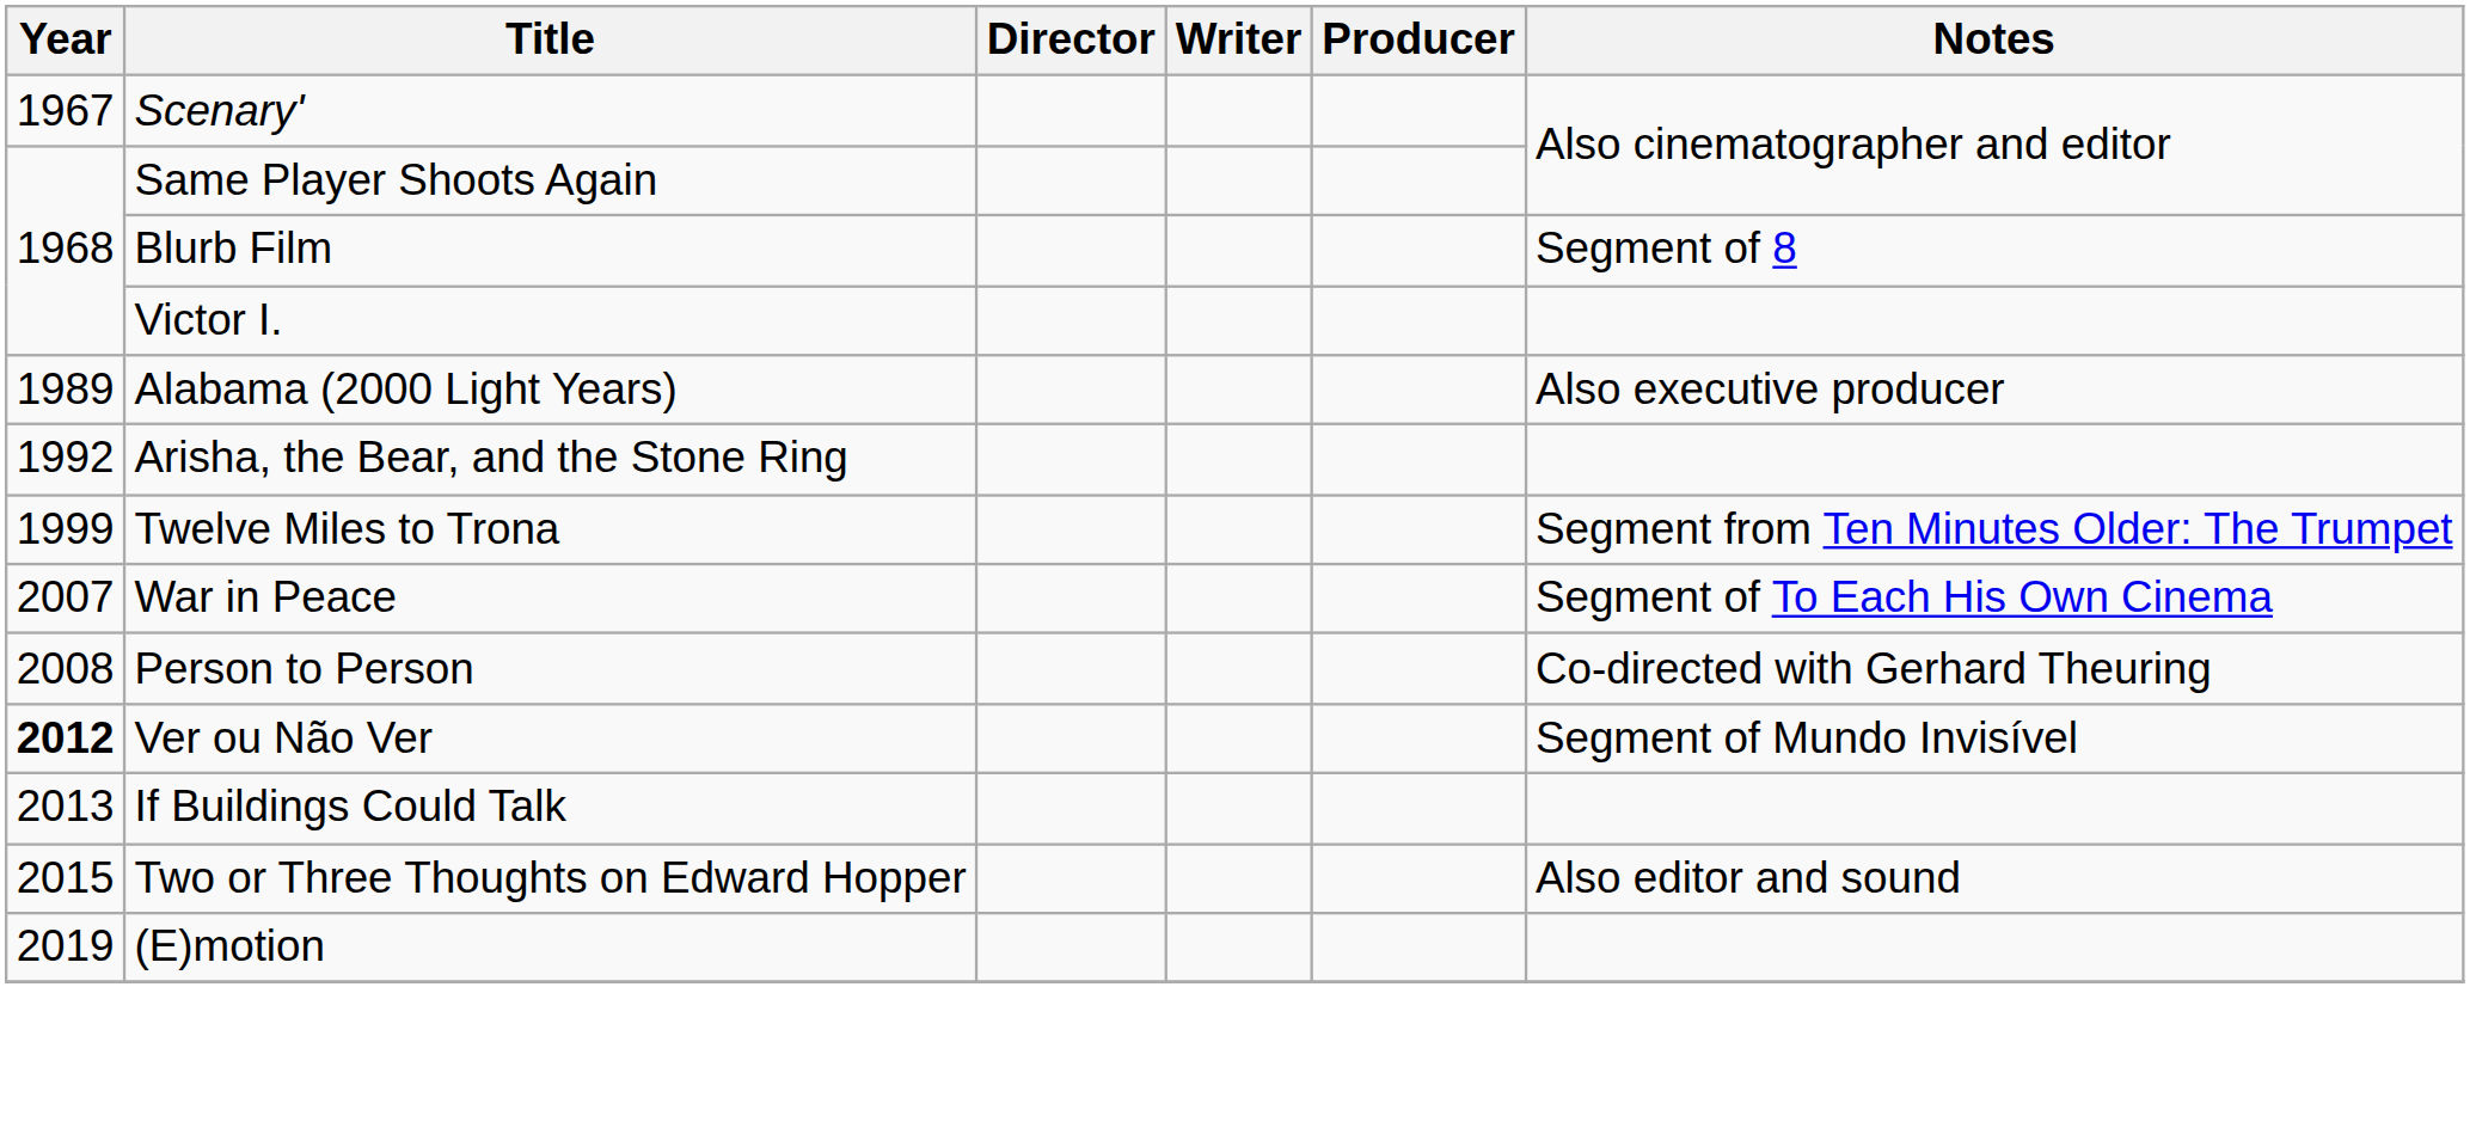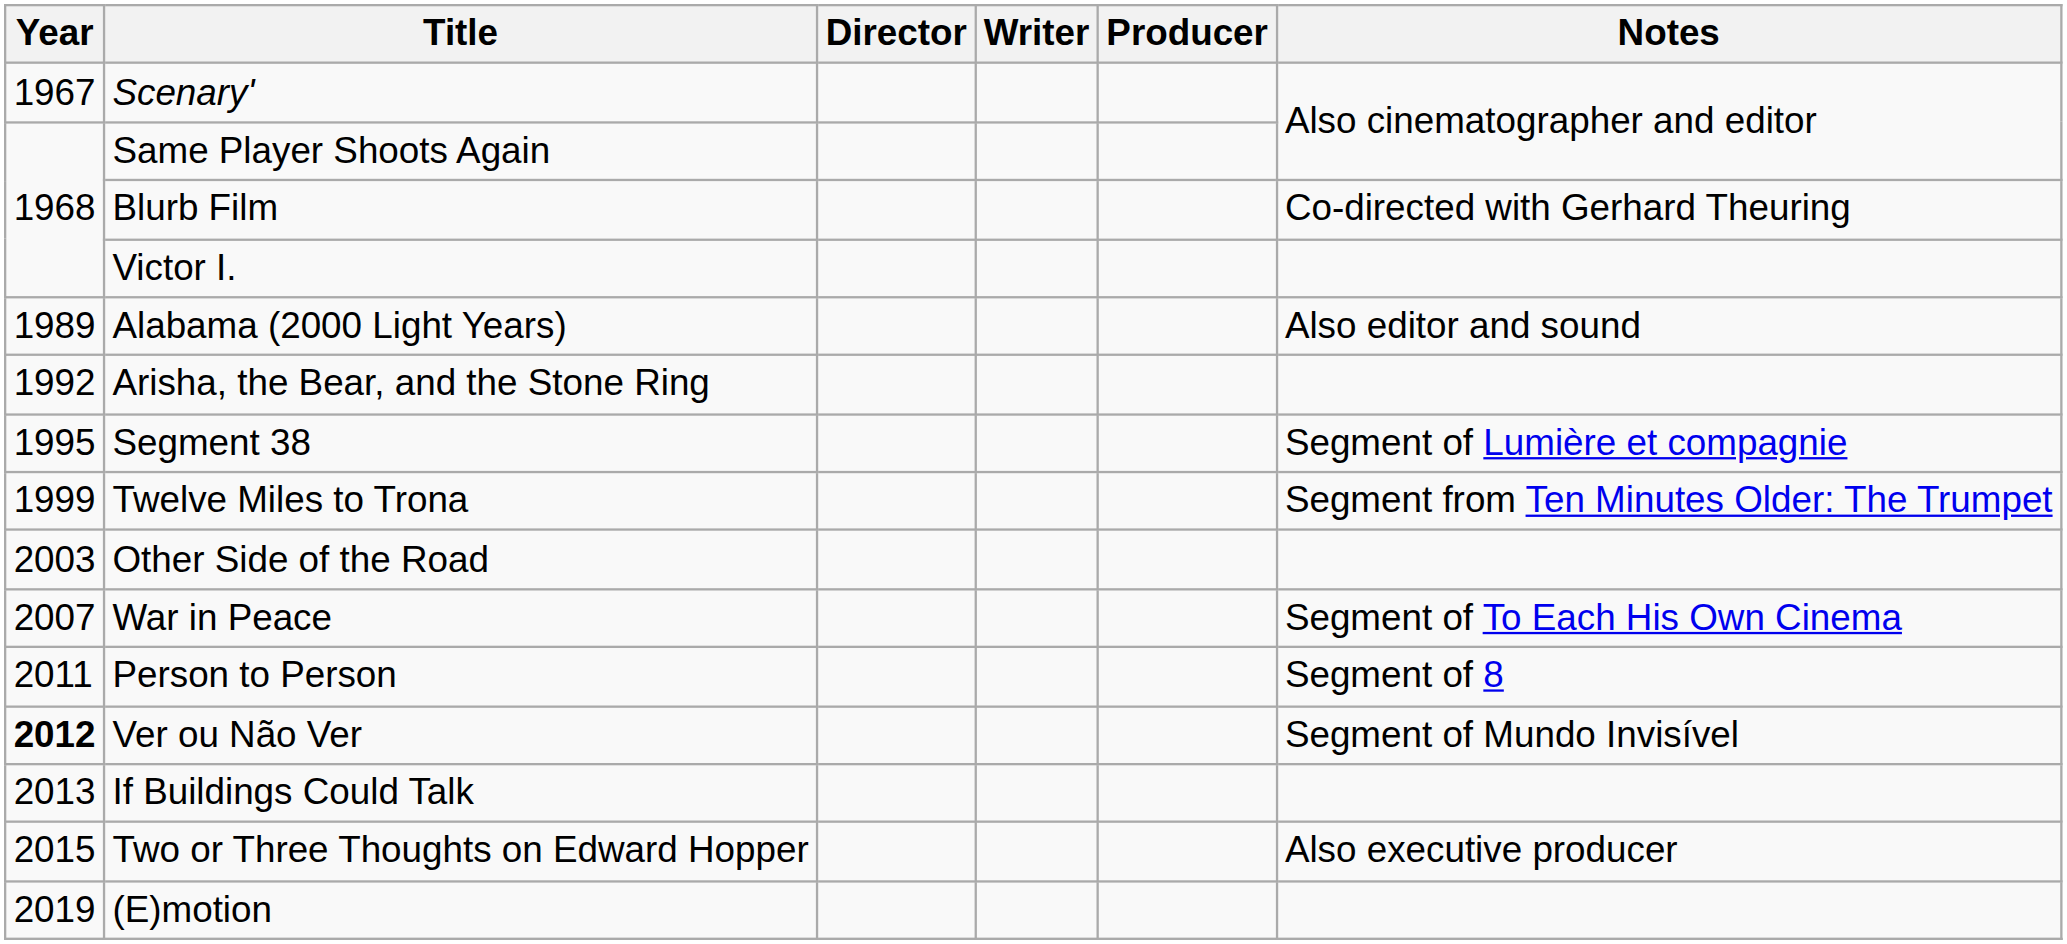Blurb Film | Notes: Segment of 8 -> Co-directed with Gerhard Theuring
Alabama (2000 Light Years) | Notes: Also executive producer -> Also editor and sound
+ row: 1995 | Segment 38 | Segment of Lumière et compagnie
+ row: 2003 | Other Side of the Road
Person to Person | Year: 2008 -> 2011
Person to Person | Notes: Co-directed with Gerhard Theuring -> Segment of 8
Two or Three Thoughts on Edward Hopper | Notes: Also editor and sound -> Also executive producer
